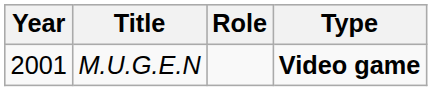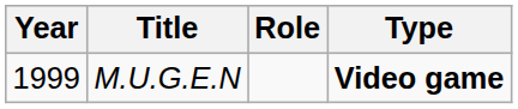M.U.G.E.N | Year: 2001 -> 1999
